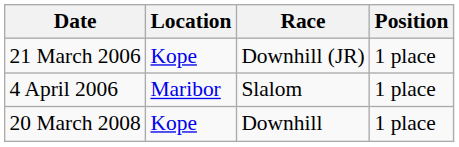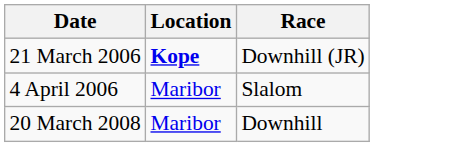- column: Position | 1 place | 1 place | 1 place
21 March 2006 | Location: normal -> bold
20 March 2008 | Location: Kope -> Maribor
